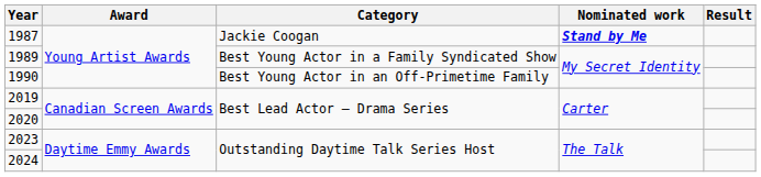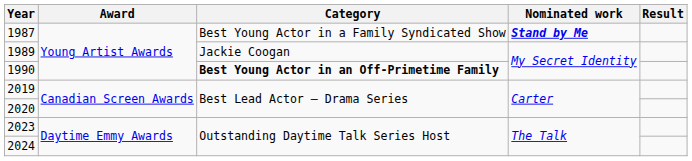1987 | Category: Jackie Coogan -> Best Young Actor in a Family Syndicated Show
1989 | Category: Best Young Actor in a Family Syndicated Show -> Jackie Coogan
1990 | Category: normal -> bold
